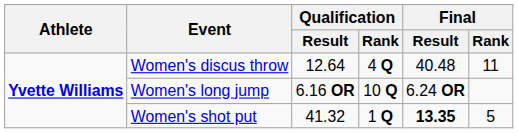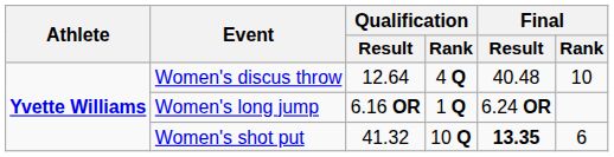Women's discus throw | Final / Rank: 11 -> 10
Women's long jump | Qualification / Rank: 10 Q -> 1 Q
Women's shot put | Qualification / Rank: 1 Q -> 10 Q
Women's shot put | Final / Rank: 5 -> 6
